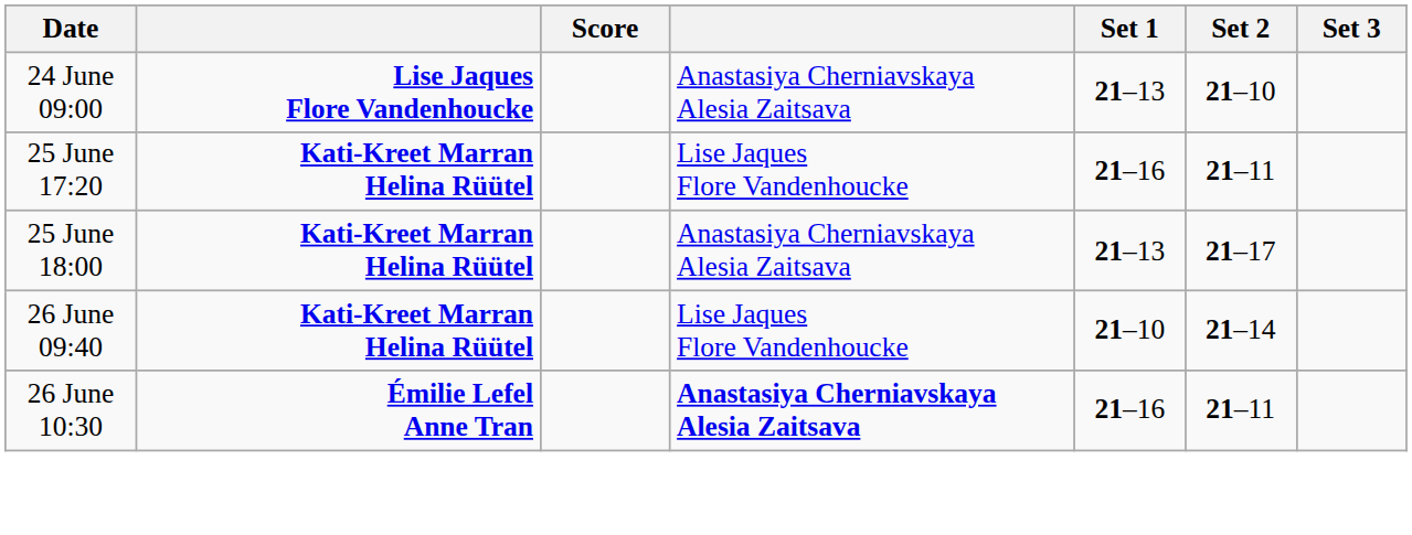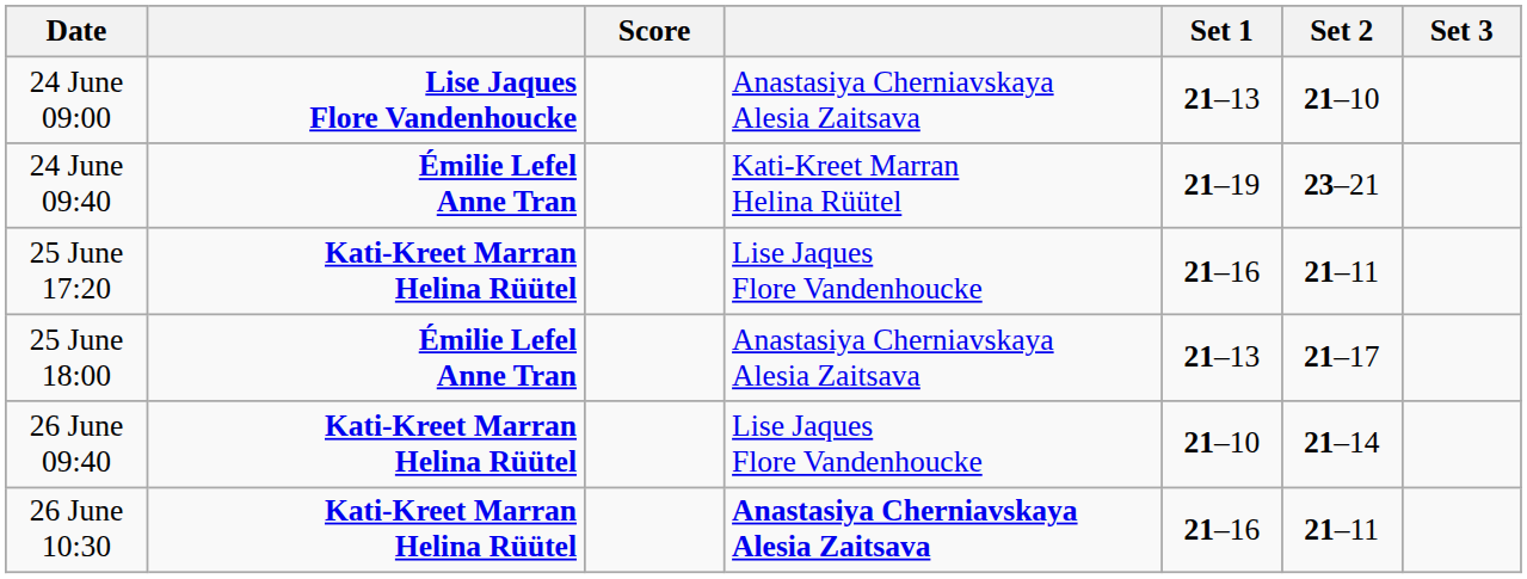+ row: 24 June 09:40 | Émilie Lefel Anne Tran | Kati-Kreet Marran Helina Rüütel | 21–19 | 23–21
25 June 18:00 | column 2: Kati-Kreet Marran Helina Rüütel -> Émilie Lefel Anne Tran
26 June 10:30 | column 2: Émilie Lefel Anne Tran -> Kati-Kreet Marran Helina Rüütel
